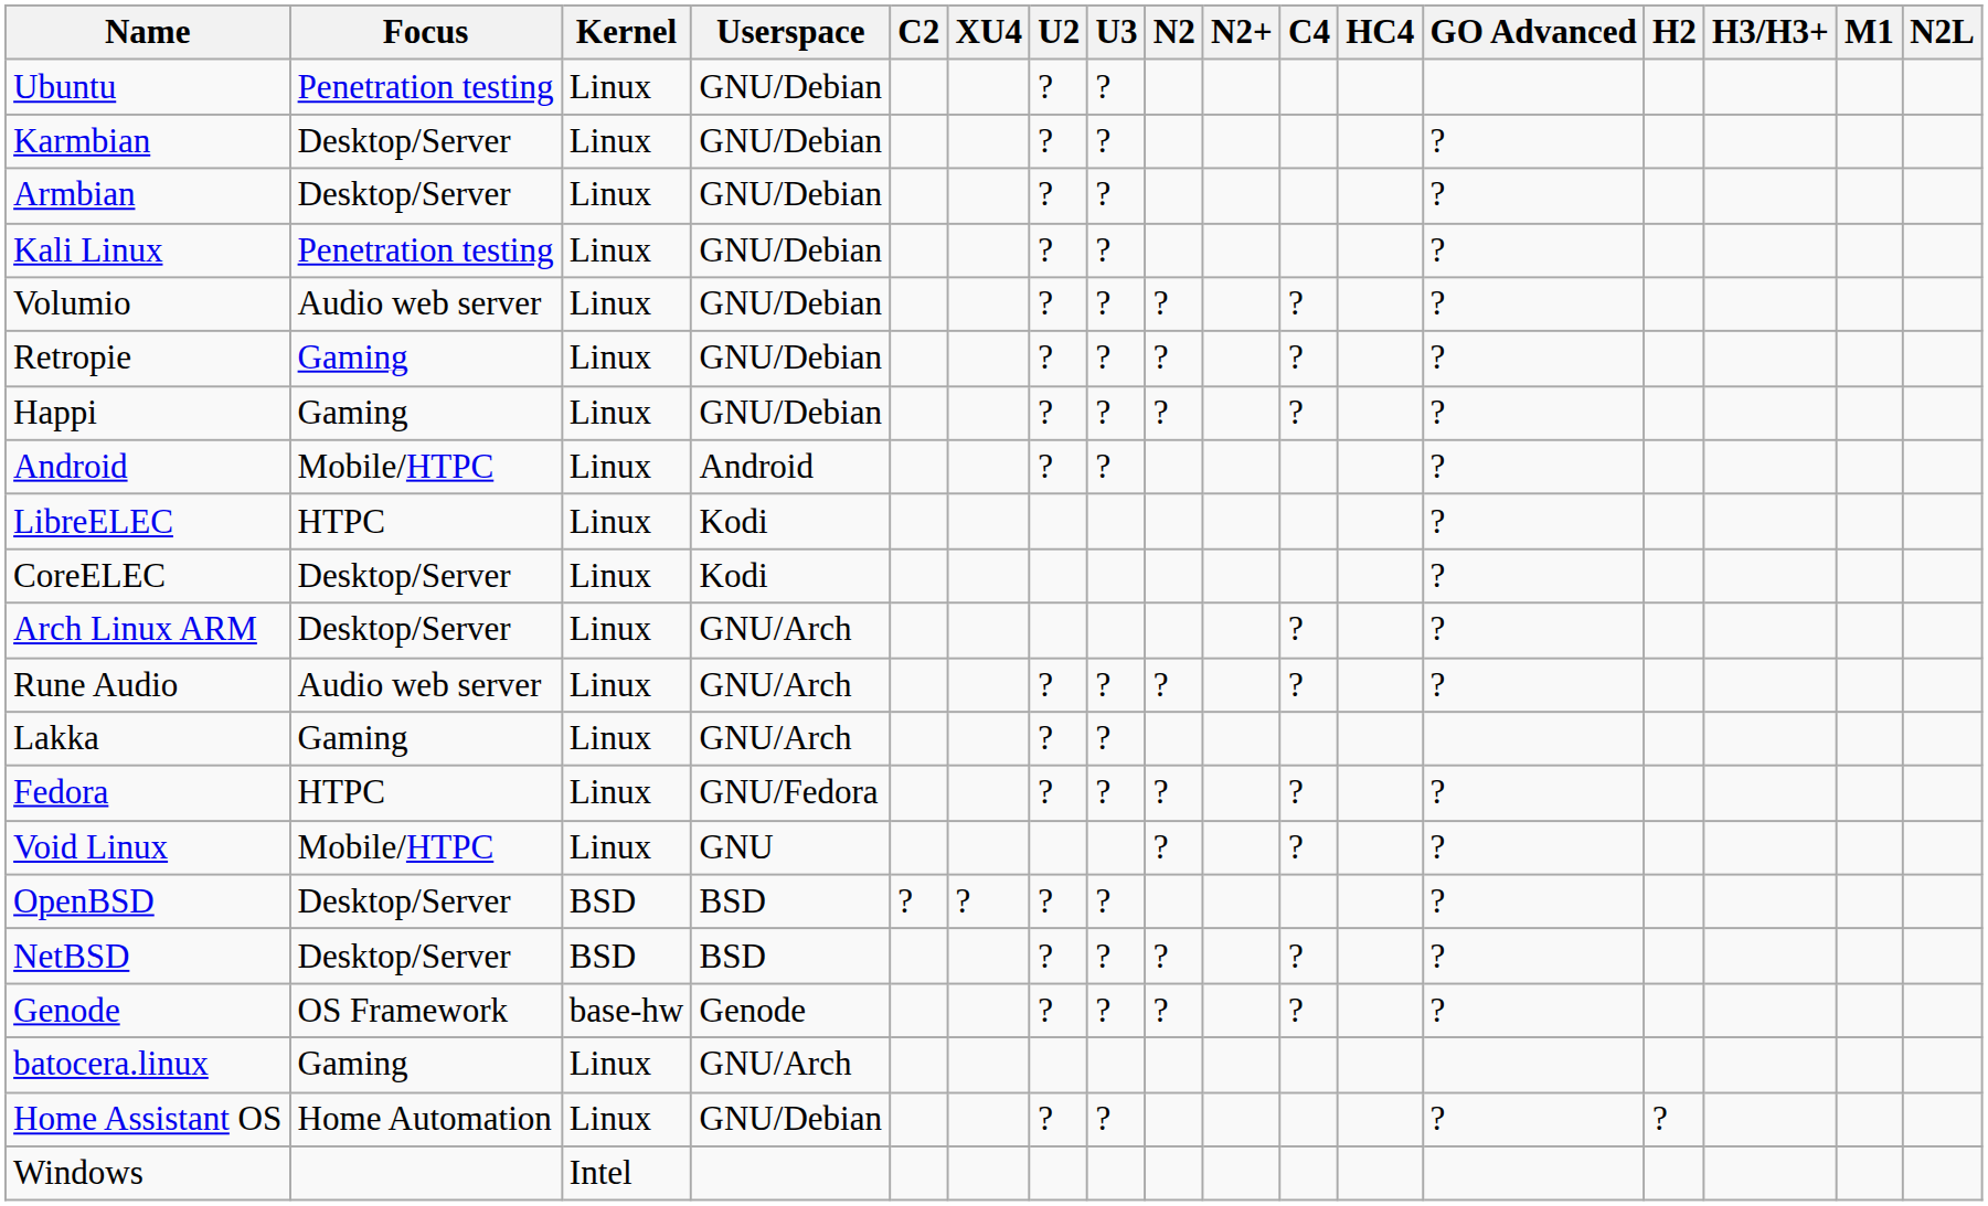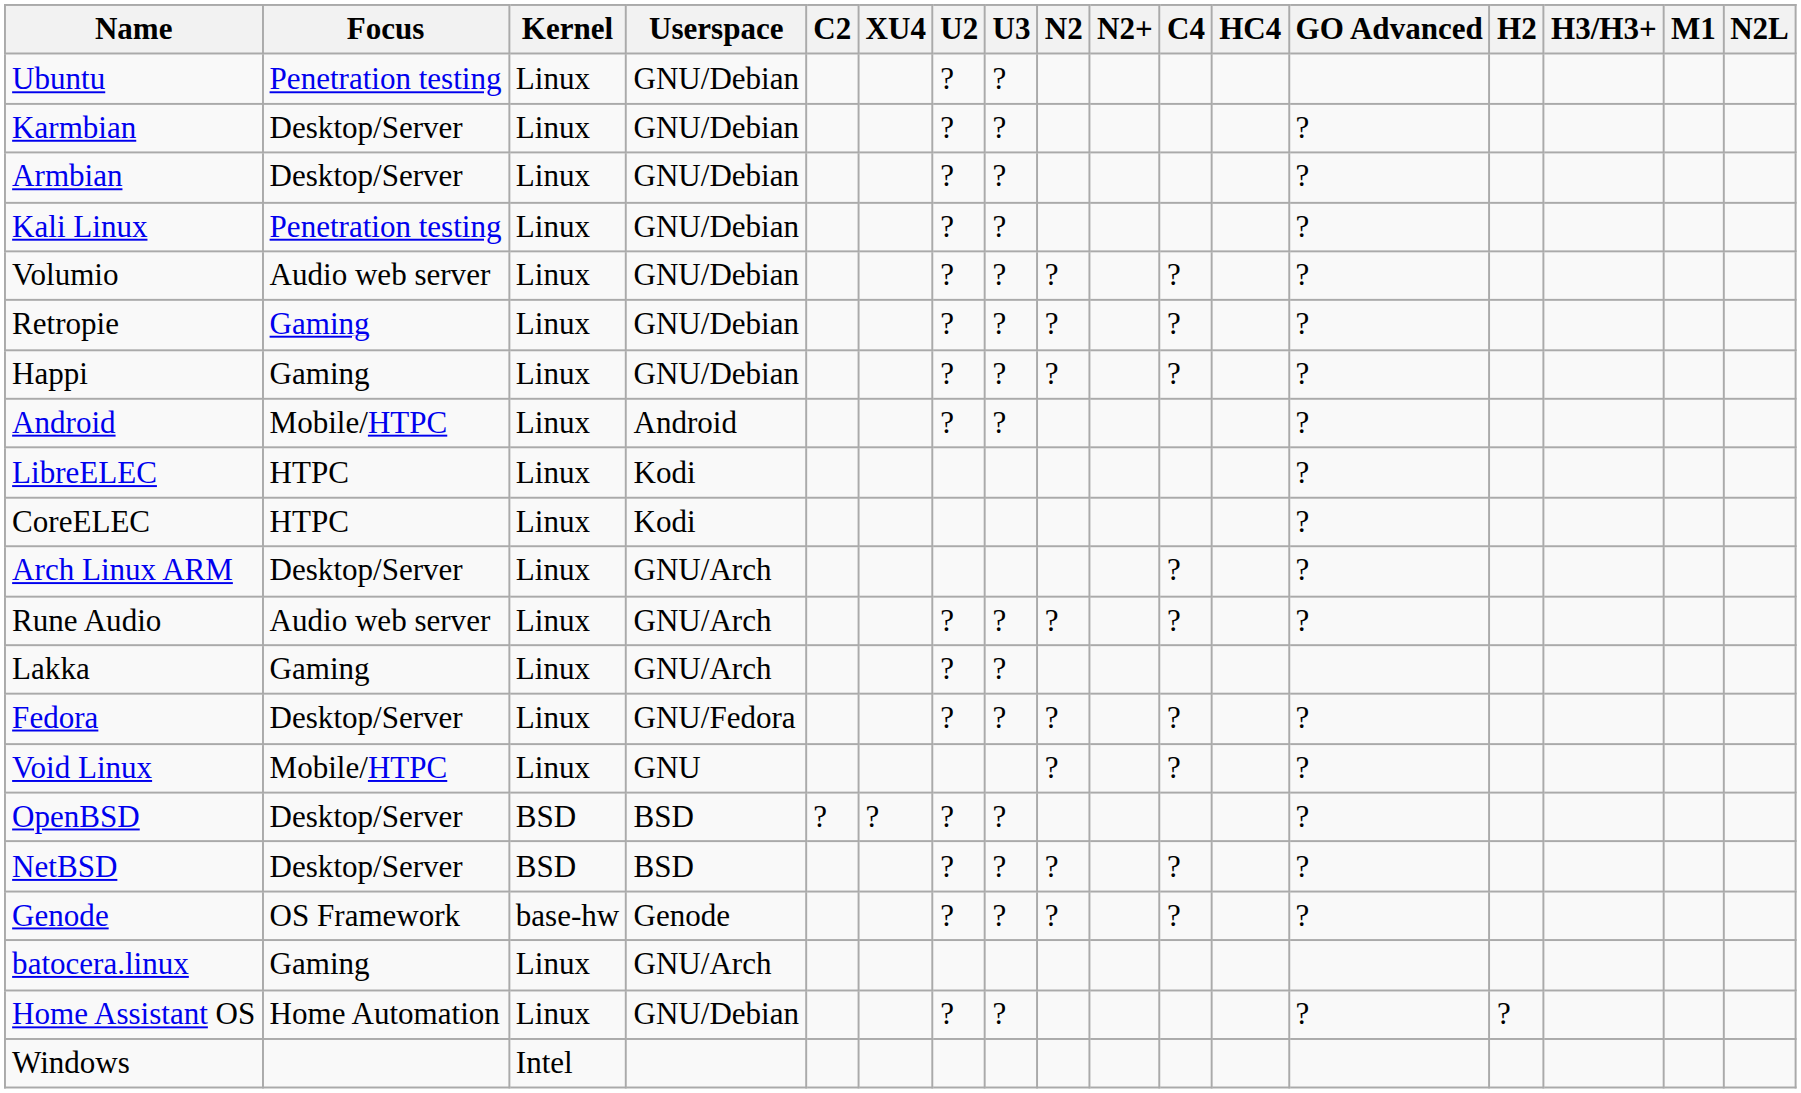CoreELEC | Focus: Desktop/Server -> HTPC
Fedora | Focus: HTPC -> Desktop/Server
